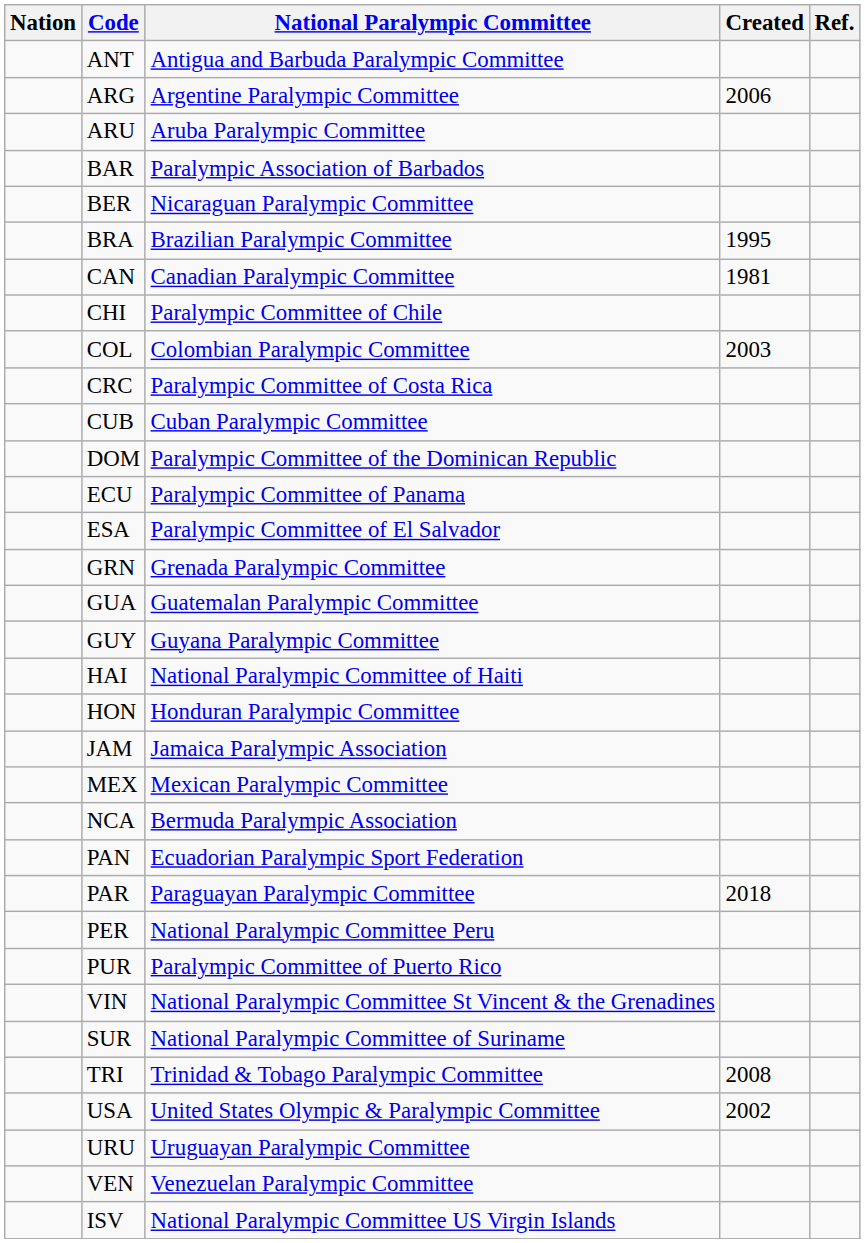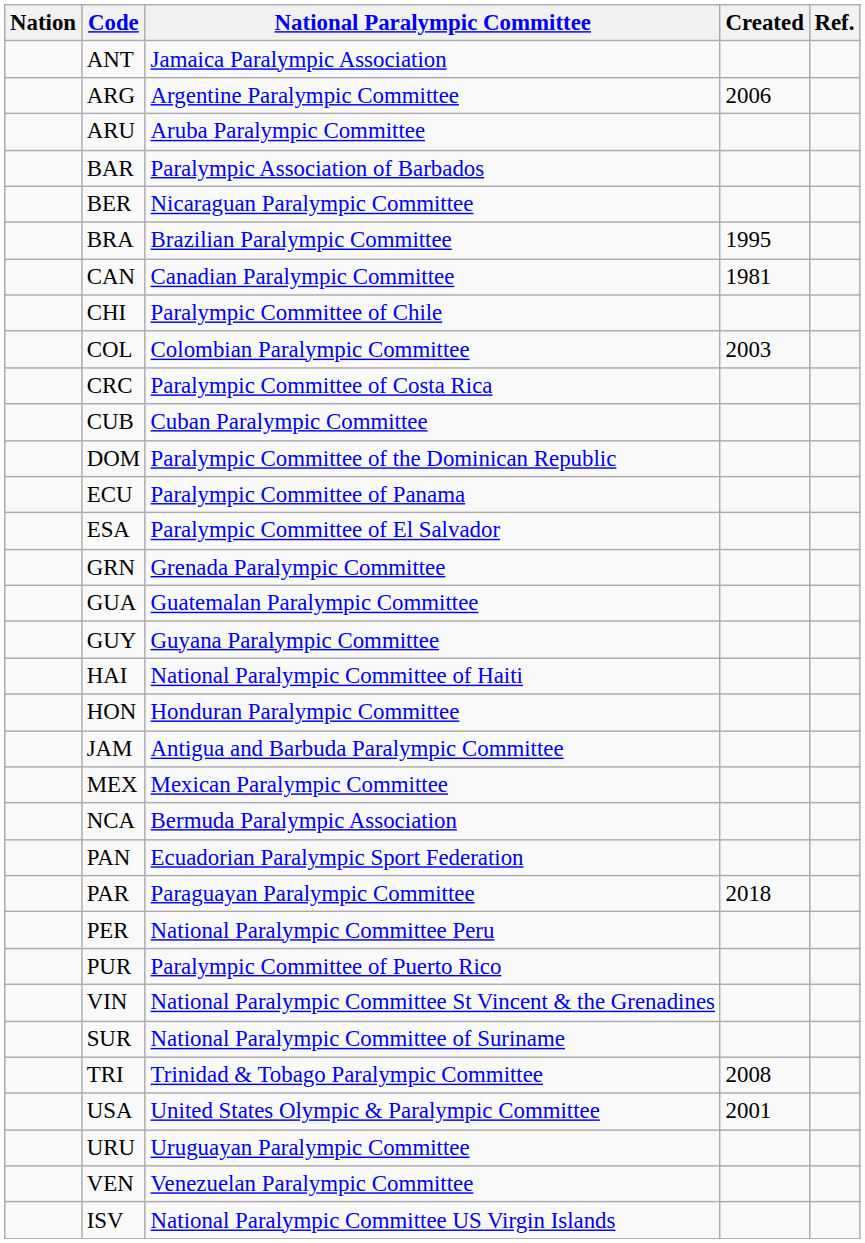ANT | National Paralympic Committee: Antigua and Barbuda Paralympic Committee -> Jamaica Paralympic Association
JAM | National Paralympic Committee: Jamaica Paralympic Association -> Antigua and Barbuda Paralympic Committee
USA | Created: 2002 -> 2001
